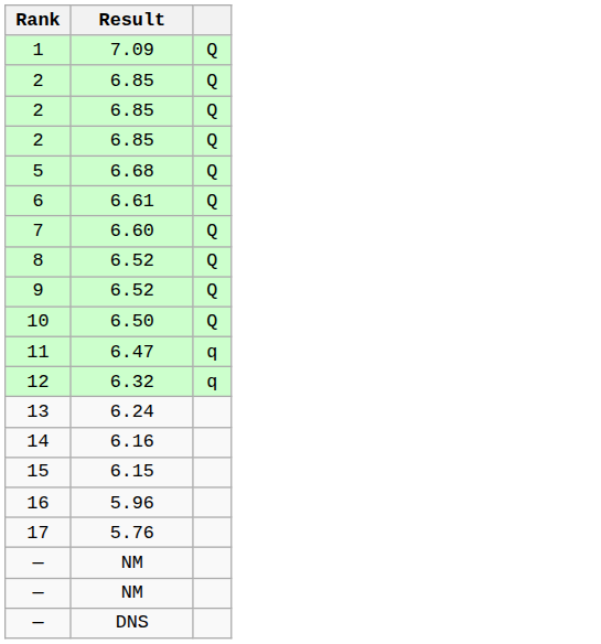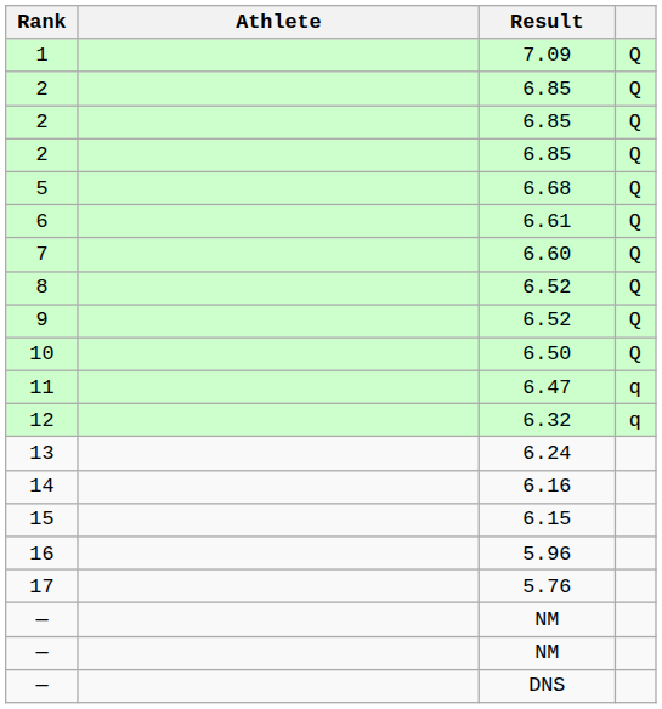+ column: Athlete
